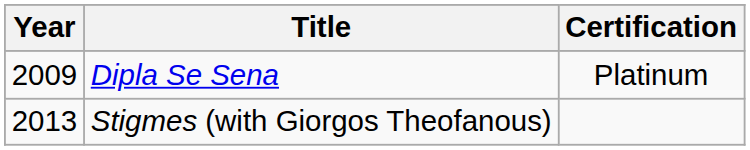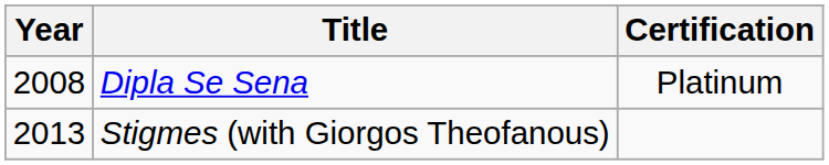Dipla Se Sena | Year: 2009 -> 2008
